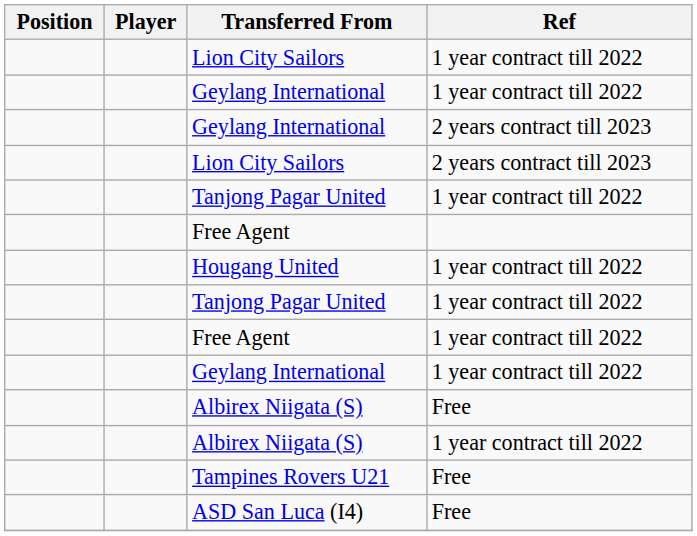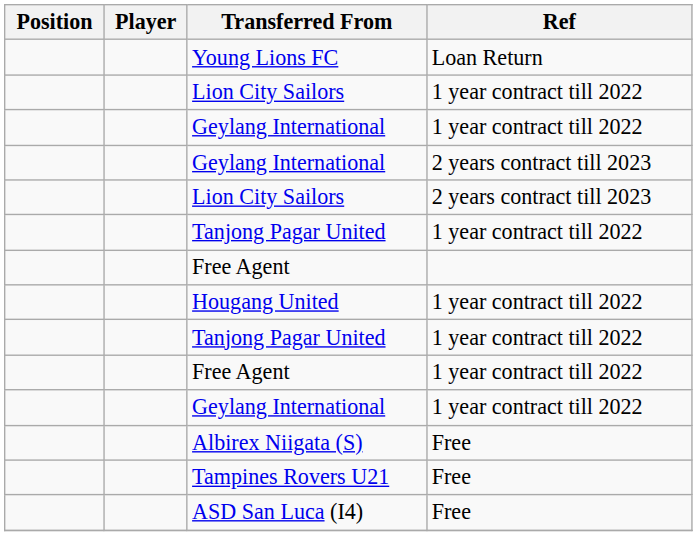+ row: Young Lions FC | Loan Return
- row: Albirex Niigata (S) | 1 year contract till 2022
